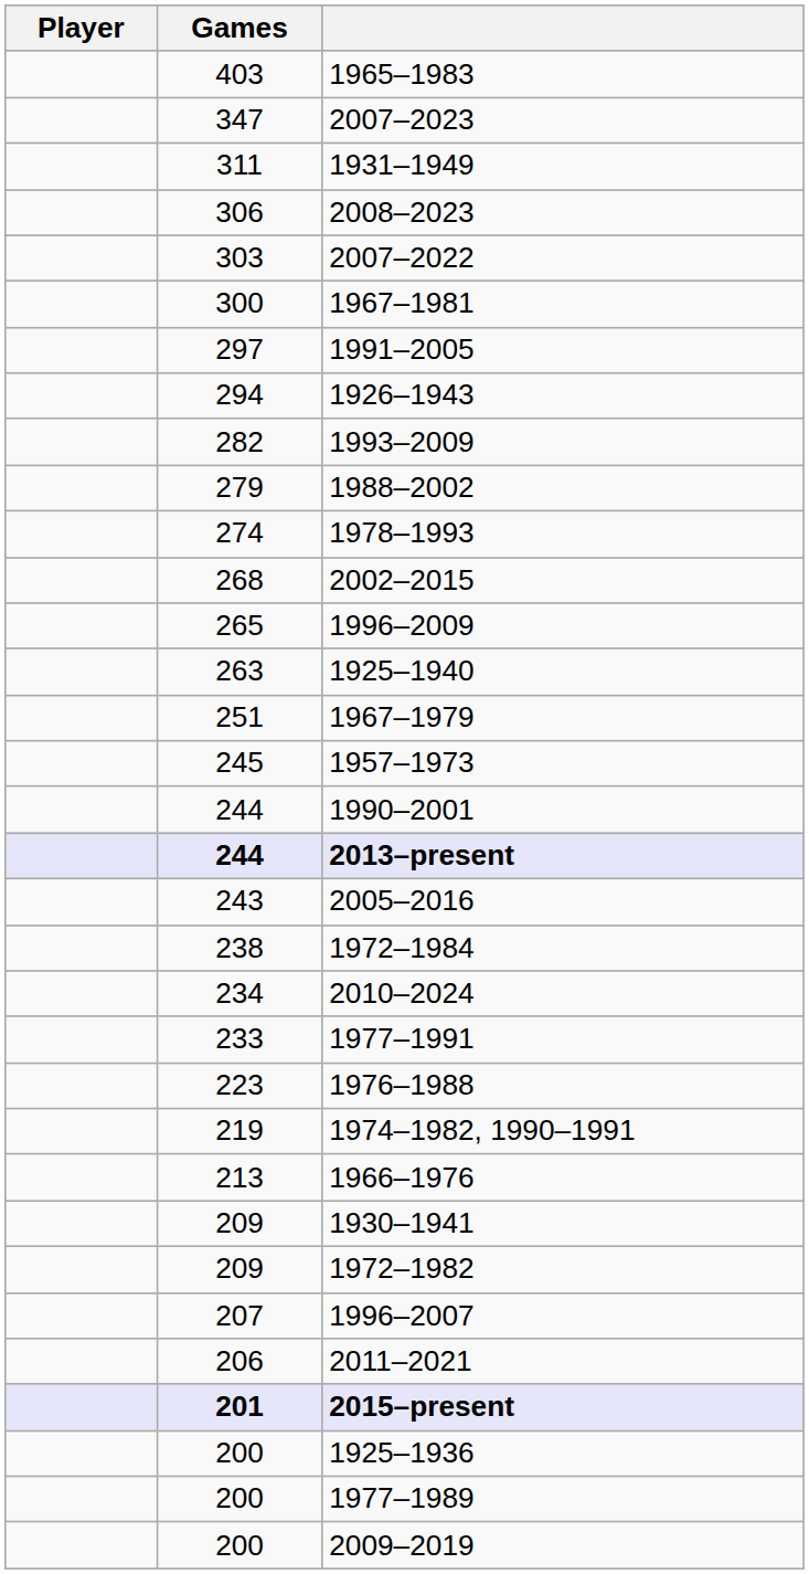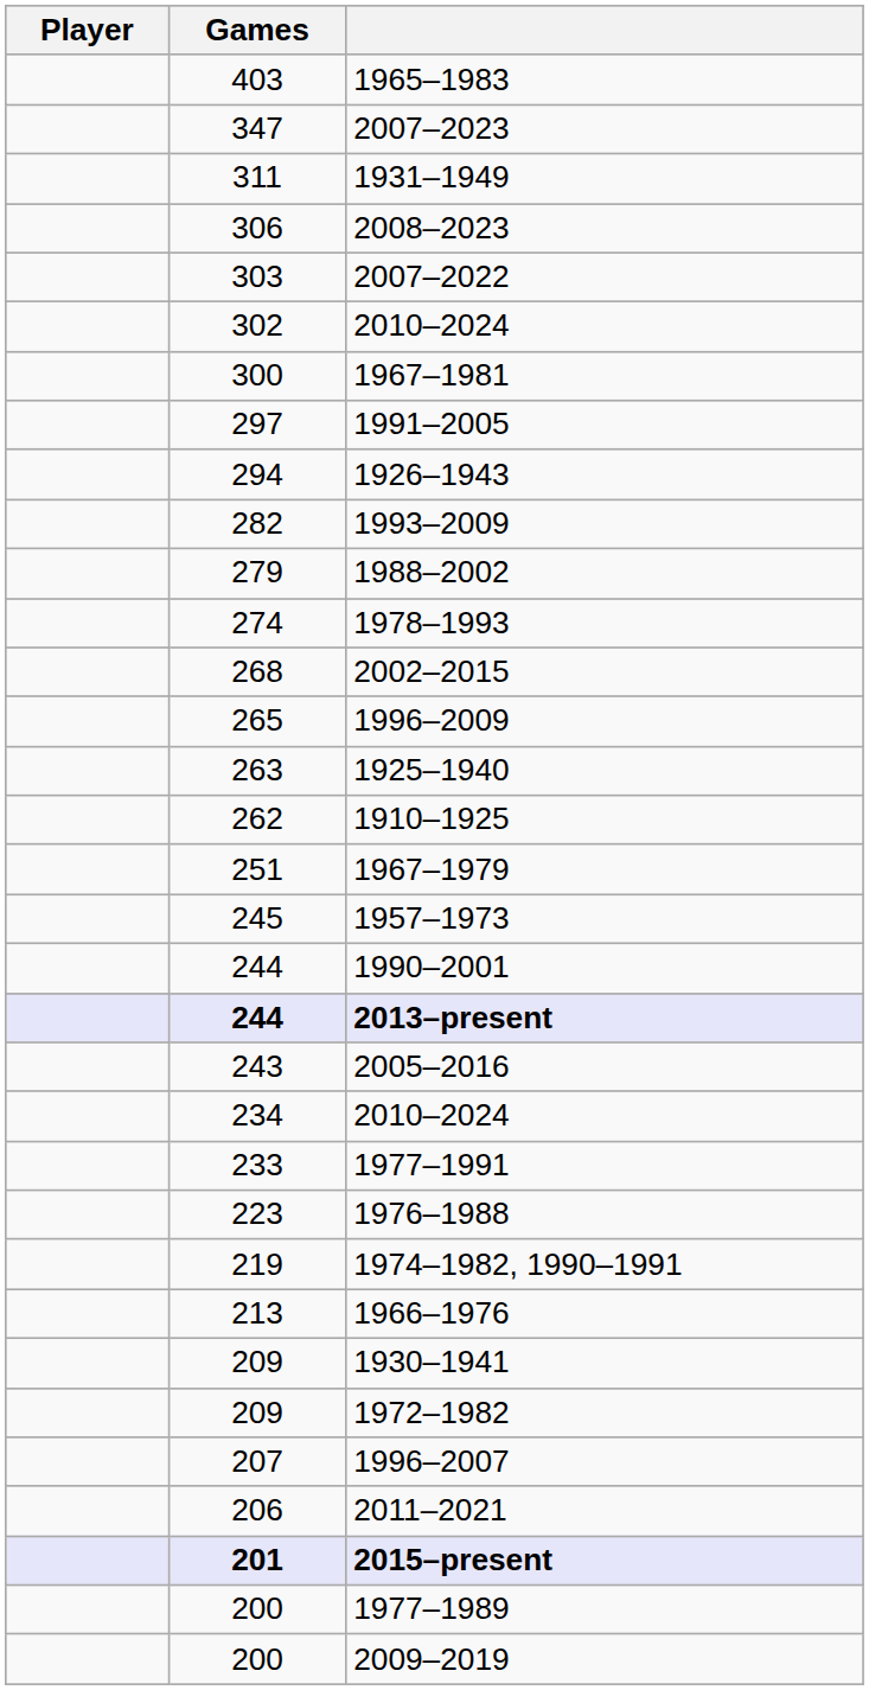+ row: 302 | 2010–2024
+ row: 262 | 1910–1925
- row: 238 | 1972–1984
- row: 200 | 1925–1936
